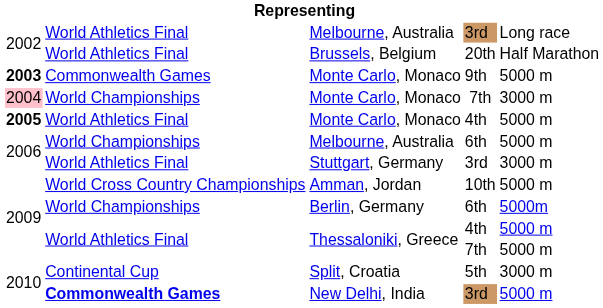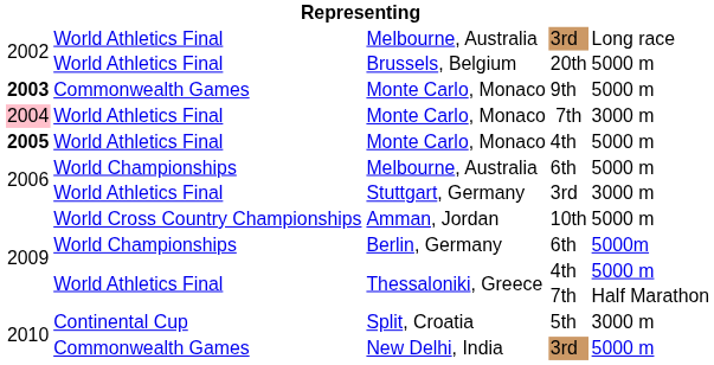Brussels, Belgium | column 5: Half Marathon -> 5000 m
Monte Carlo, Monaco / 7th | column 2: World Championships -> World Athletics Final
Thessaloniki, Greece / 7th | column 5: 5000 m -> Half Marathon
New Delhi, India | column 2: bold -> normal
